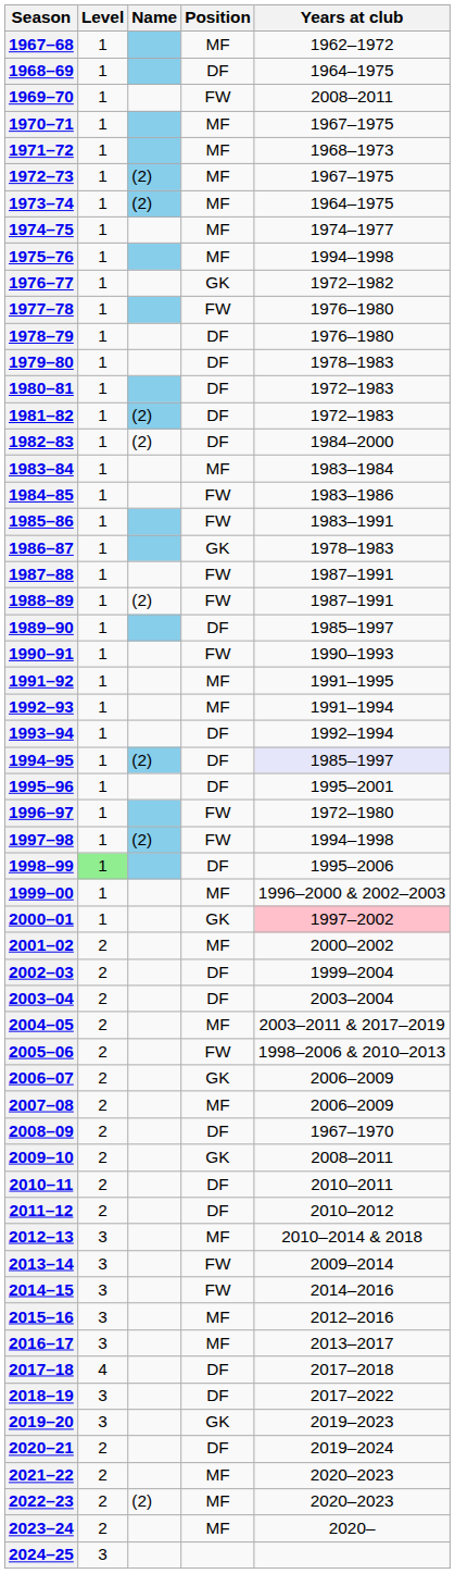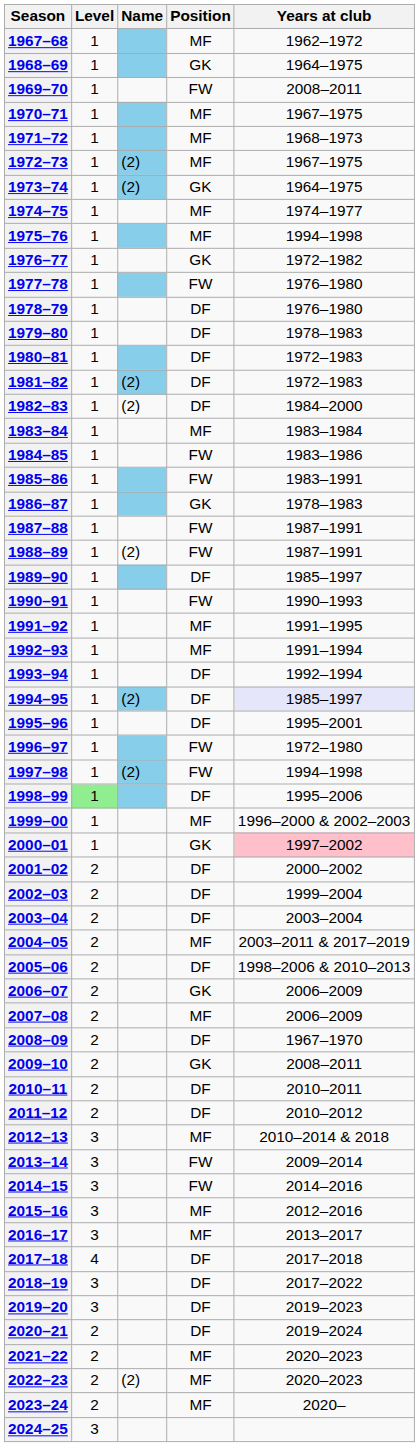1968–69 | Position: DF -> GK
1973–74 | Position: MF -> GK
2001–02 | Position: MF -> DF
2005–06 | Position: FW -> DF
2019–20 | Position: GK -> DF
